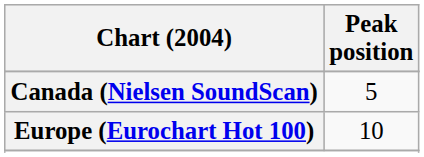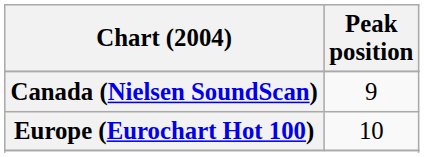Canada (Nielsen SoundScan) | Peak position: 5 -> 9
